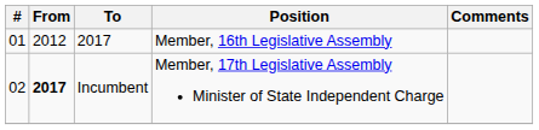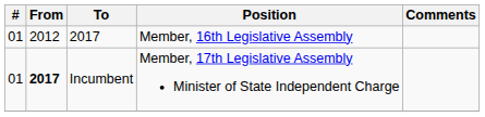Incumbent | #: 02 -> 01
